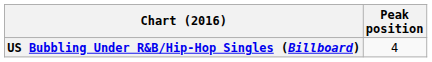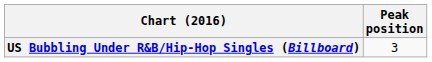US Bubbling Under R&B/Hip-Hop Singles (Billboard) | Peak position: 4 -> 3
